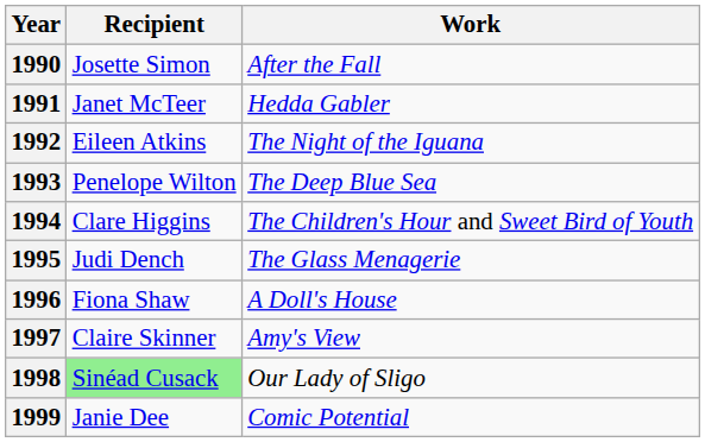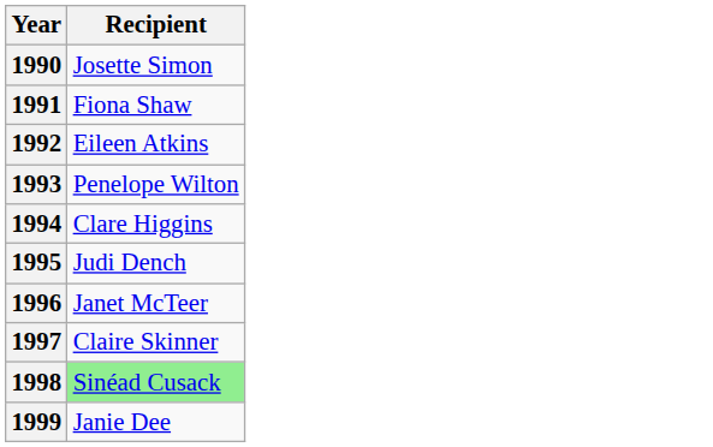- column: Work | After the Fall | Hedda Gabler | The Night of the Iguana | The Deep Blue Sea | The Children's Hour and Sweet Bird of Youth | The Glass Menagerie | A Doll's House | Amy's View | Our Lady of Sligo | Comic Potential
1991 | Recipient: Janet McTeer -> Fiona Shaw
1996 | Recipient: Fiona Shaw -> Janet McTeer
